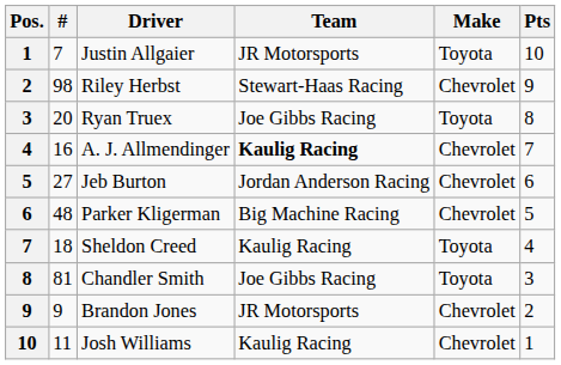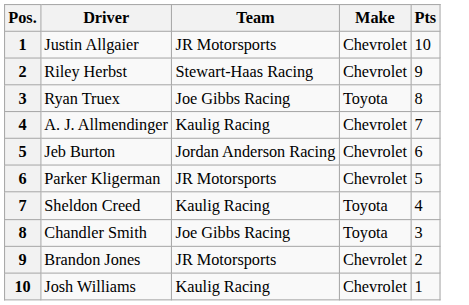- column: # | 7 | 98 | 20 | 16 | 27 | 48 | 18 | 81 | 9 | 11
Justin Allgaier | Make: Toyota -> Chevrolet
A. J. Allmendinger | Team: bold -> normal
Parker Kligerman | Team: Big Machine Racing -> JR Motorsports
